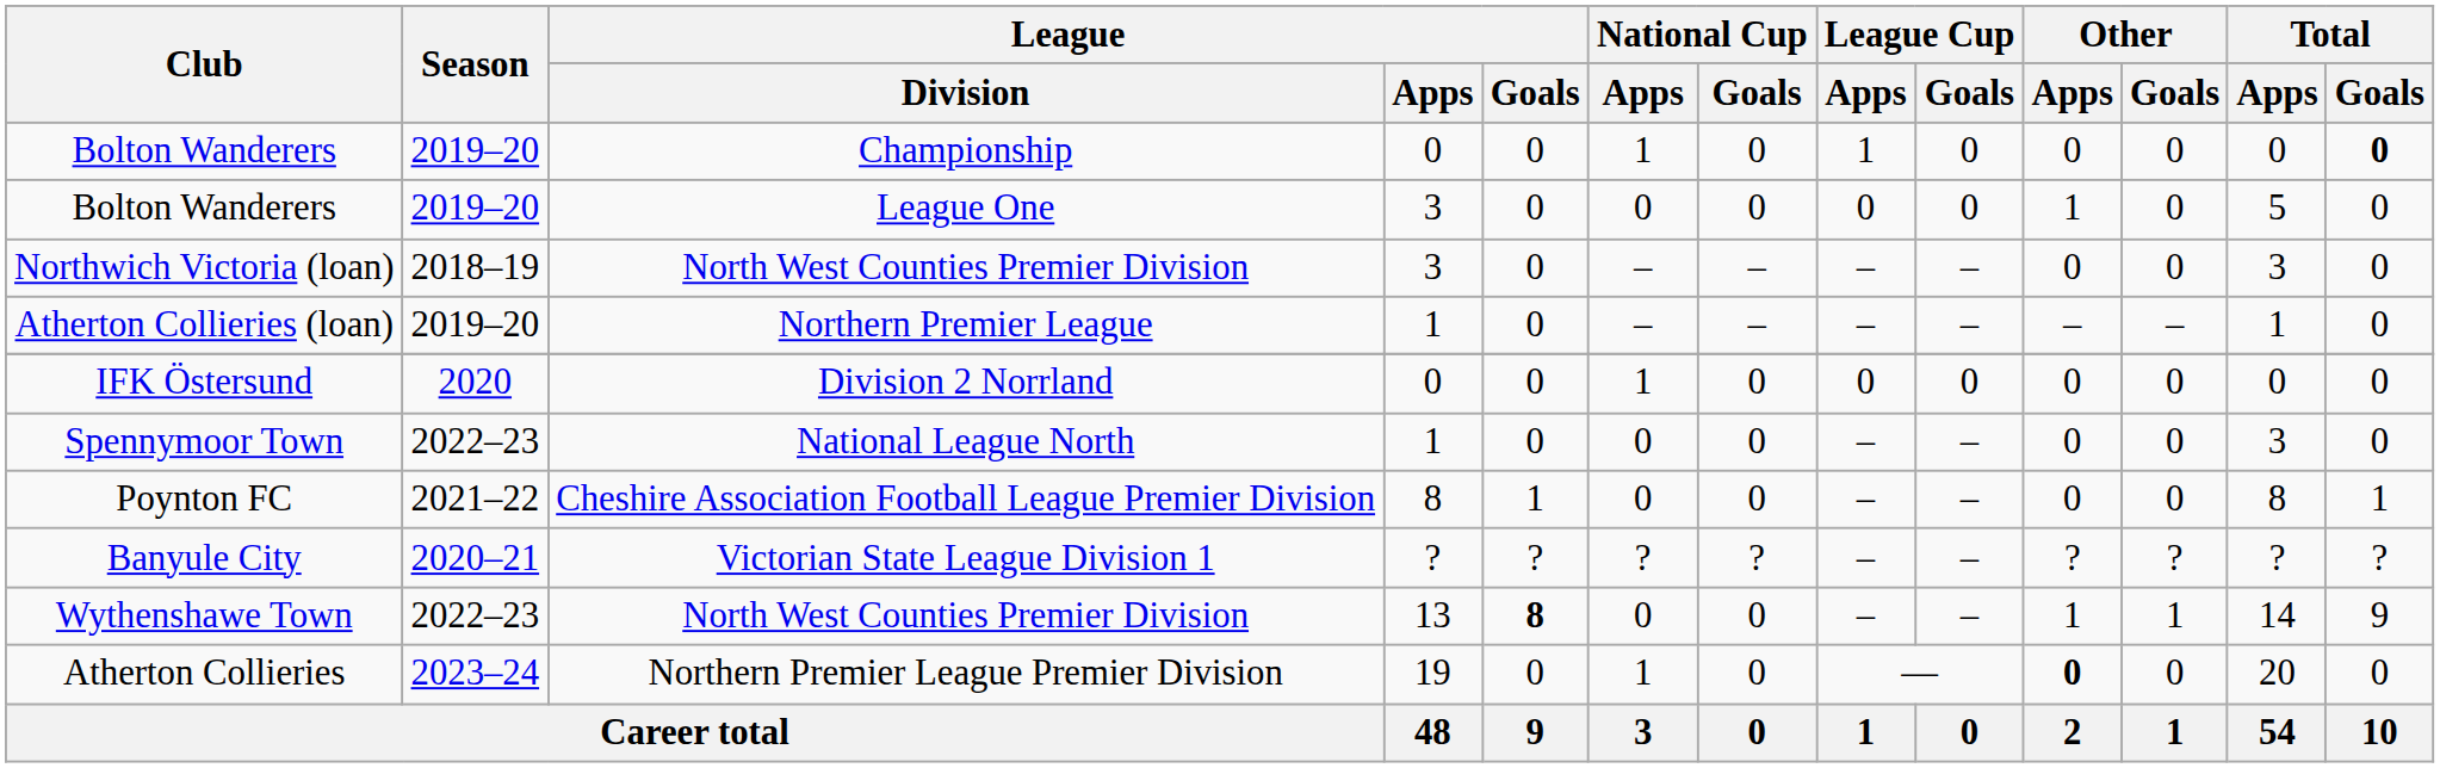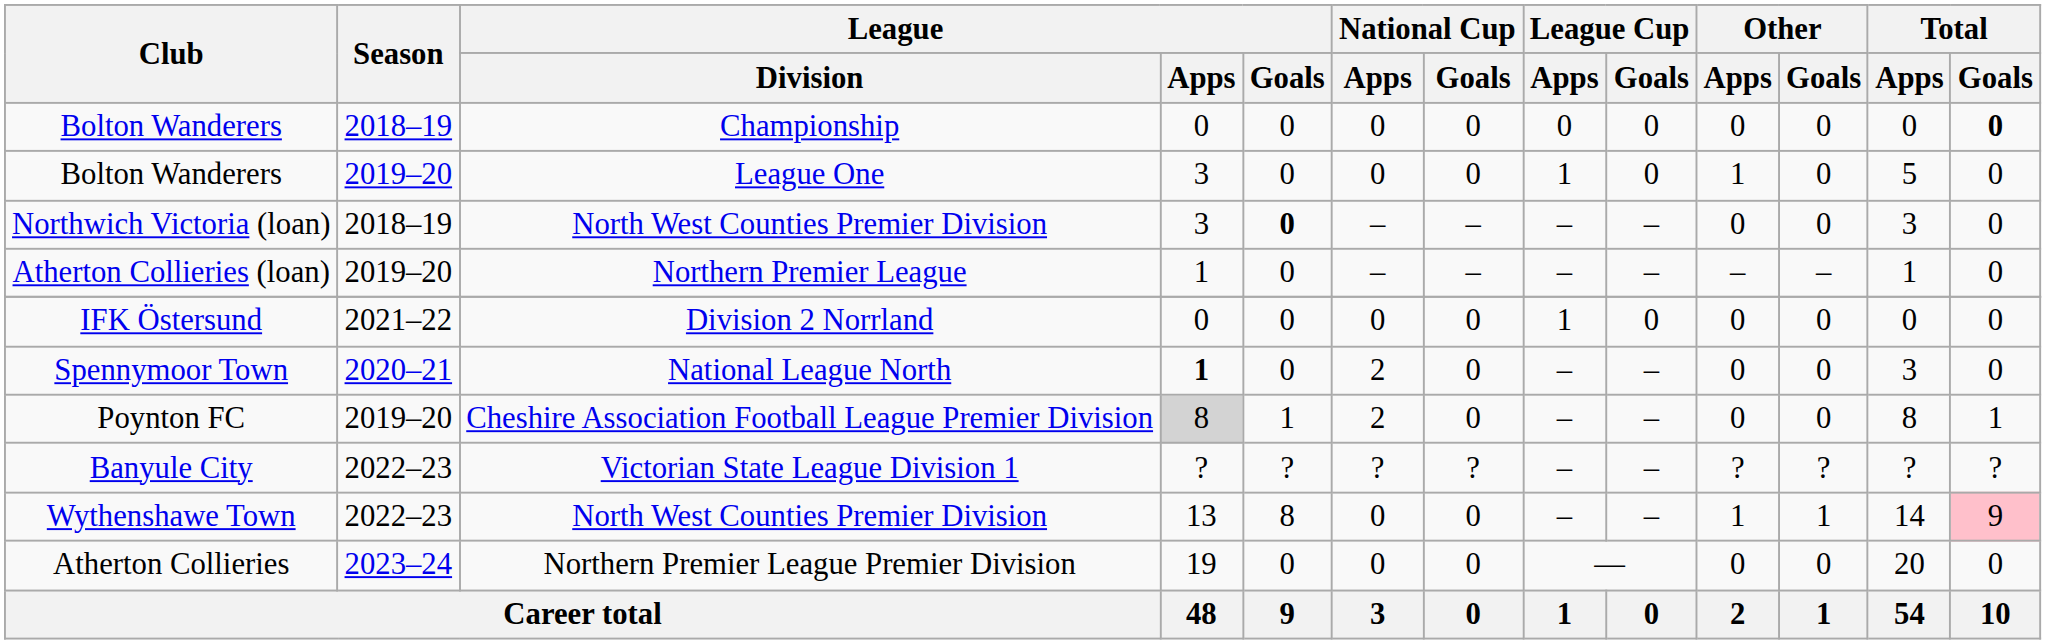Bolton Wanderers / Championship | Season: 2019–20 -> 2018–19
Bolton Wanderers / Championship | National Cup / Apps: 1 -> 0
Bolton Wanderers / Championship | League Cup / Apps: 1 -> 0
Bolton Wanderers / League One | League Cup / Apps: 0 -> 1
Northwich Victoria (loan) | League / Goals: normal -> bold
IFK Östersund | Season: 2020 -> 2021–22
IFK Östersund | National Cup / Apps: 1 -> 0
IFK Östersund | League Cup / Apps: 0 -> 1
Spennymoor Town | Season: 2022–23 -> 2020–21
Spennymoor Town | League / Apps: normal -> bold
Spennymoor Town | National Cup / Apps: 0 -> 2
Poynton FC | Season: 2021–22 -> 2019–20
Poynton FC | League / Apps: no background -> lightgrey background
Poynton FC | National Cup / Apps: 0 -> 2
Banyule City | Season: 2020–21 -> 2022–23
Wythenshawe Town | League / Goals: bold -> normal
Wythenshawe Town | Total / Goals: no background -> pink background
Atherton Collieries | National Cup / Apps: 1 -> 0
Atherton Collieries | Other / Apps: bold -> normal
